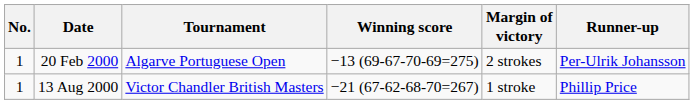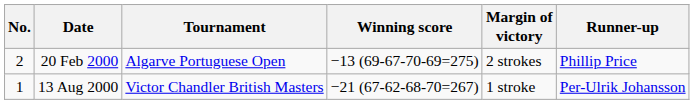20 Feb 2000 | No.: 1 -> 2
20 Feb 2000 | Runner-up: Per-Ulrik Johansson -> Phillip Price
13 Aug 2000 | Runner-up: Phillip Price -> Per-Ulrik Johansson
